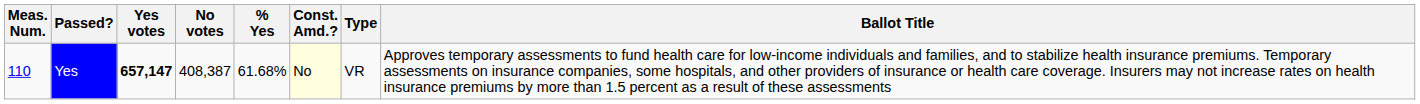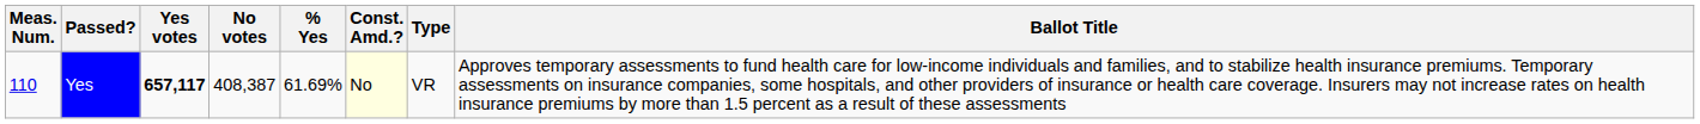Yes | Yes votes: 657,147 -> 657,117
Yes | % Yes: 61.68% -> 61.69%
